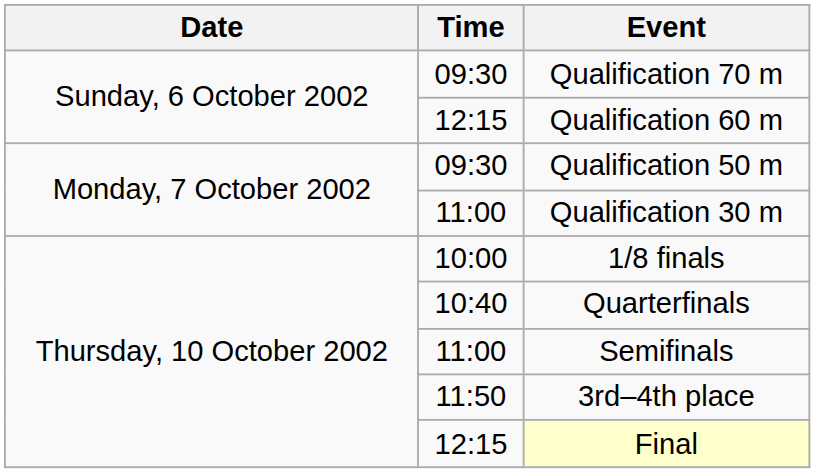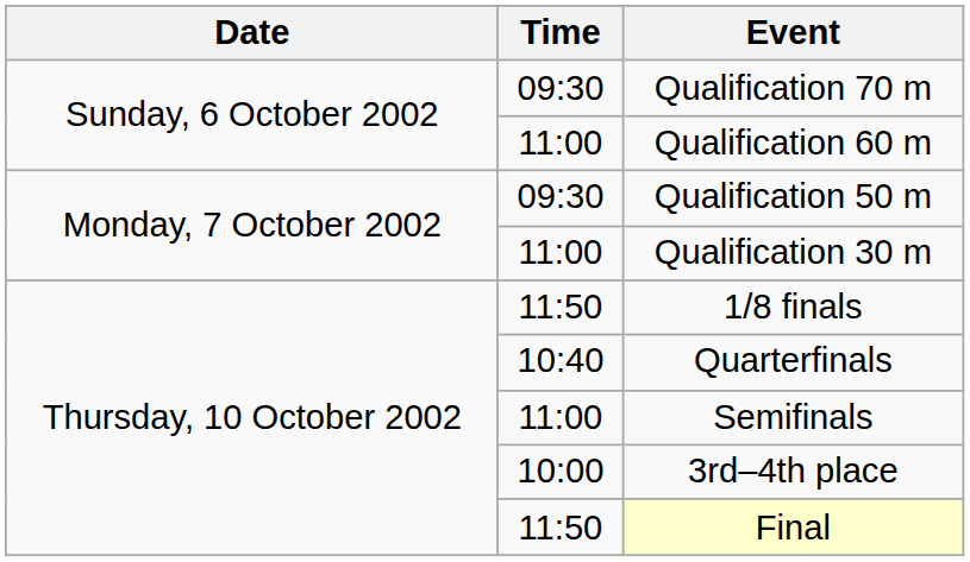Qualification 60 m | Time: 12:15 -> 11:00
1/8 finals | Time: 10:00 -> 11:50
3rd–4th place | Time: 11:50 -> 10:00
Final | Time: 12:15 -> 11:50
